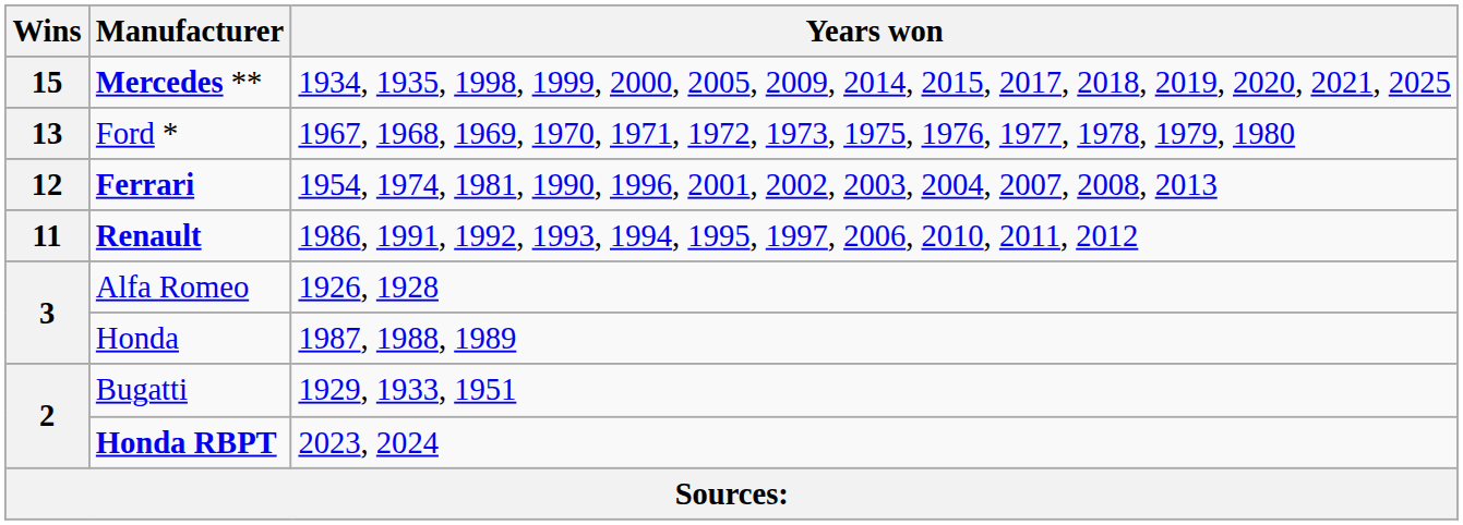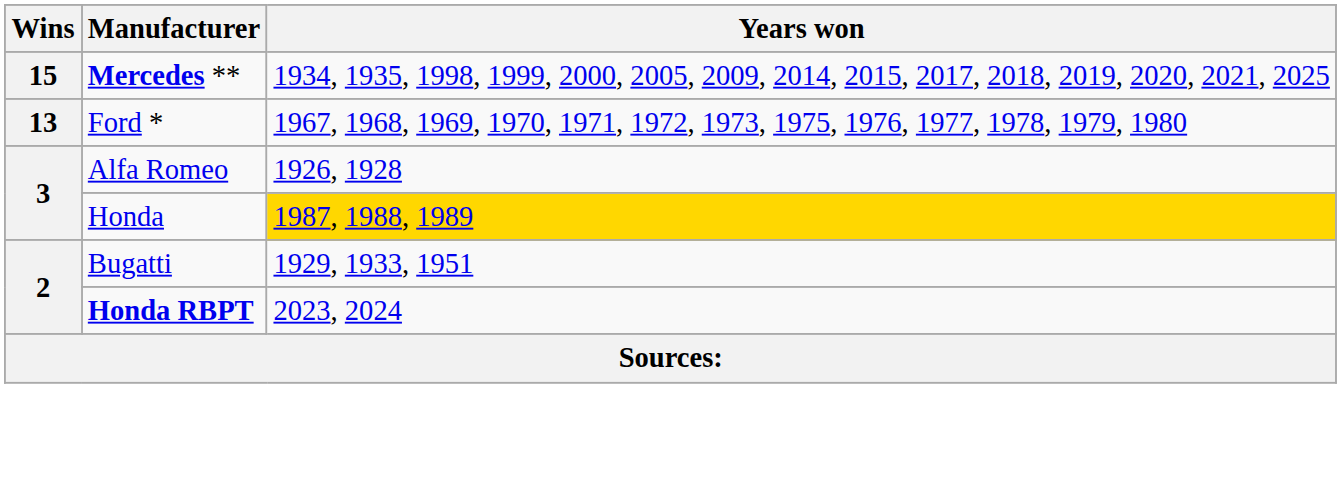- row: 12 | Ferrari | 1954, 1974, 1981, 1990, 1996, 2001, 2002, 2003, 2004, 2007, 2008, 2013
- row: 11 | Renault | 1986, 1991, 1992, 1993, 1994, 1995, 1997, 2006, 2010, 2011, 2012
Honda | Years won: no background -> gold background
